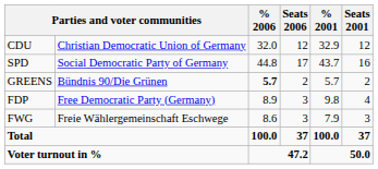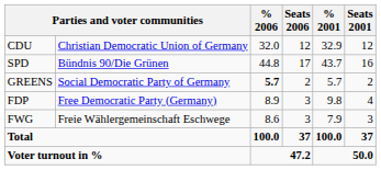SPD | column 2: Social Democratic Party of Germany -> Bündnis 90/Die Grünen
GREENS | column 2: Bündnis 90/Die Grünen -> Social Democratic Party of Germany
